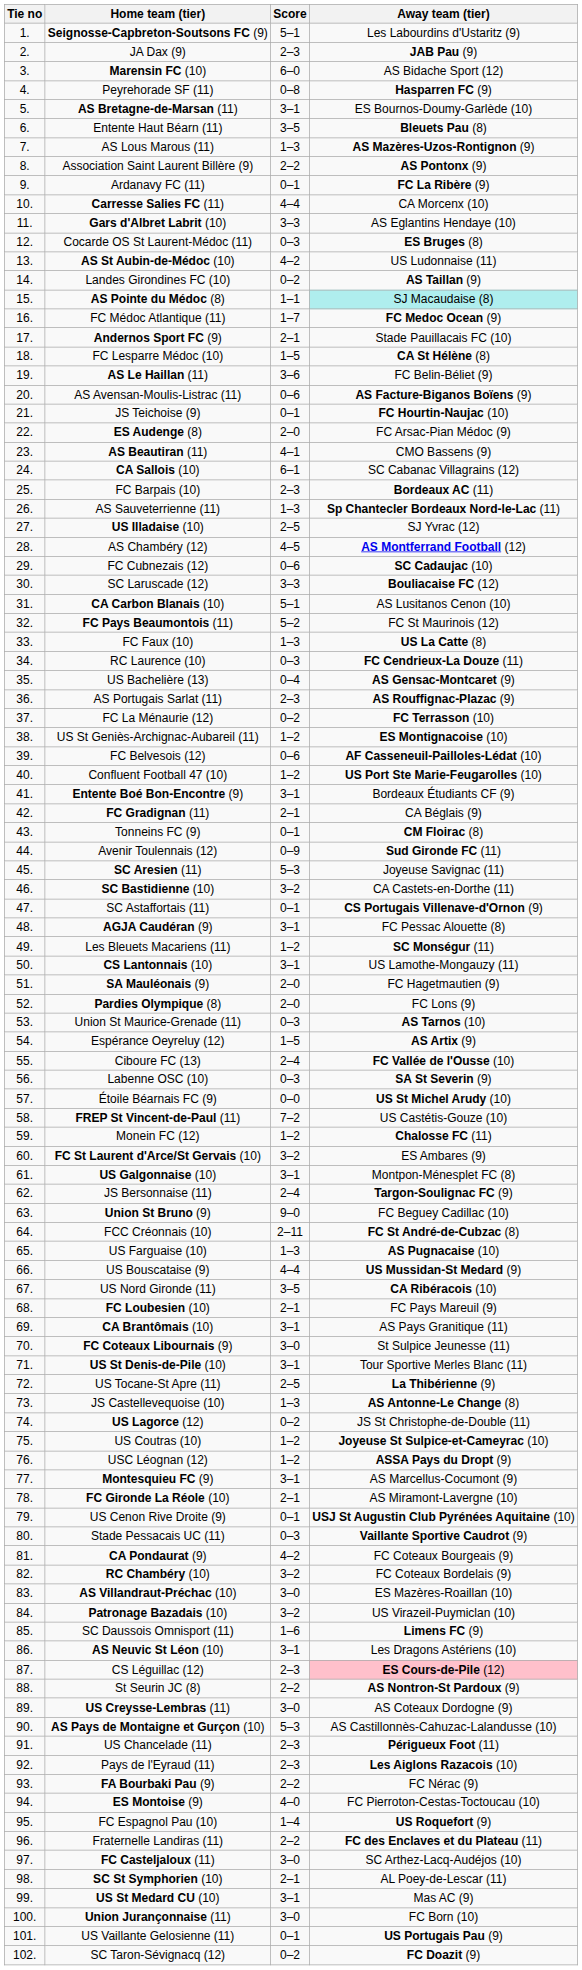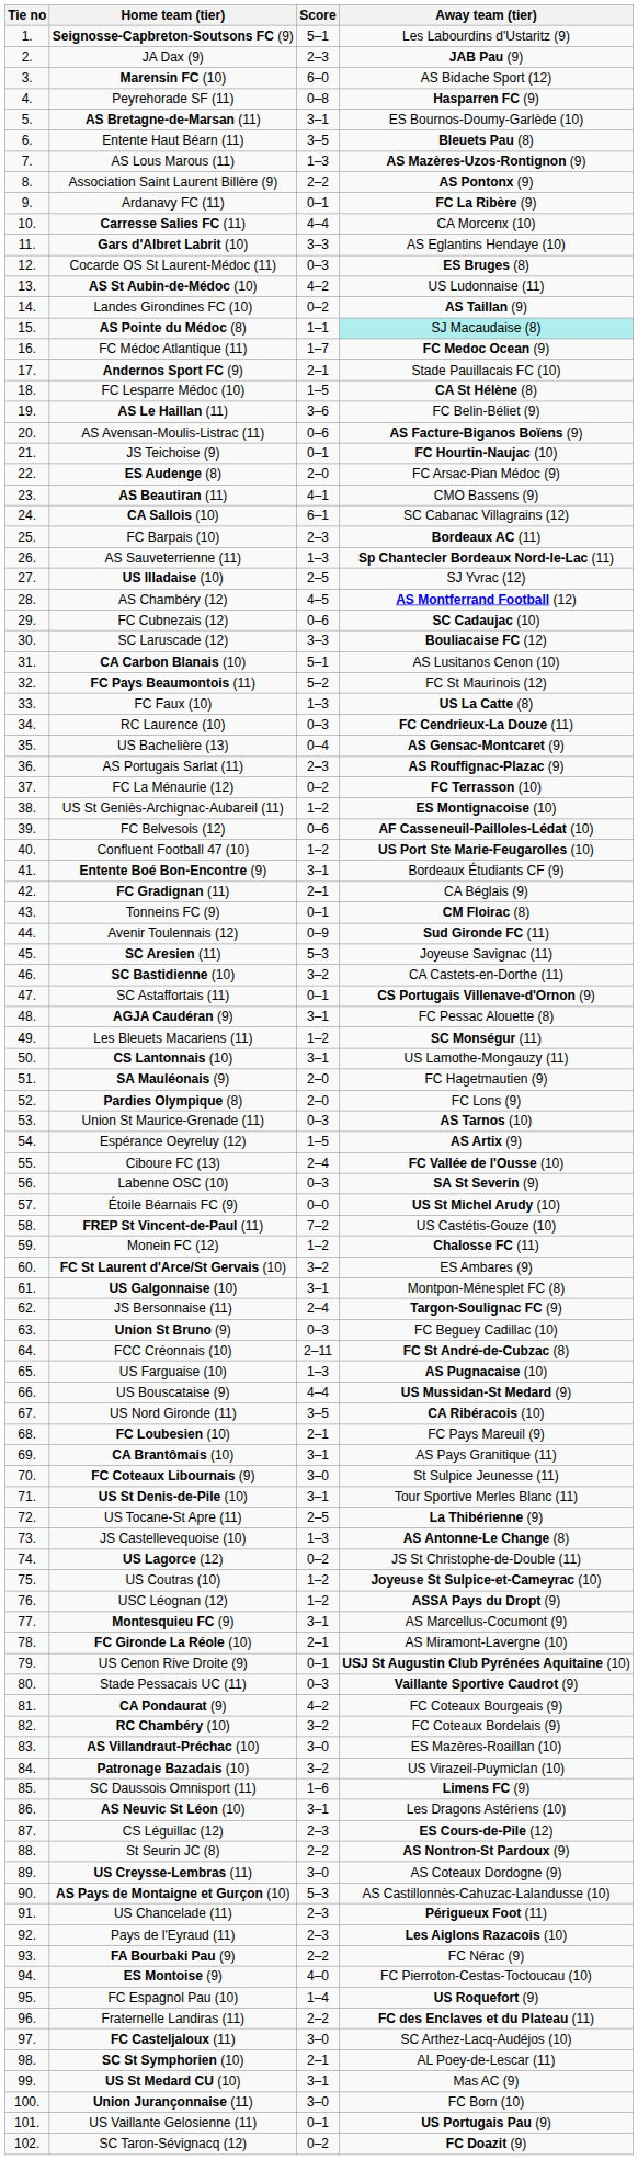Union St Bruno (9) | Score: 9–0 -> 0–3
CS Léguillac (12) | Away team (tier): pink background -> no background
